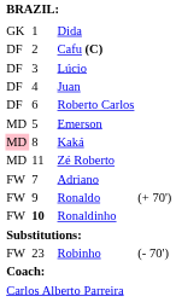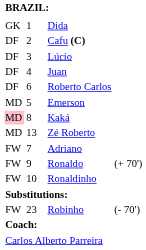Zé Roberto | column 2: 11 -> 13
Ronaldinho | column 2: bold -> normal
